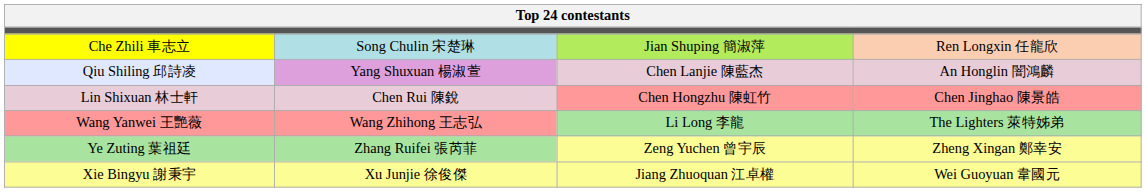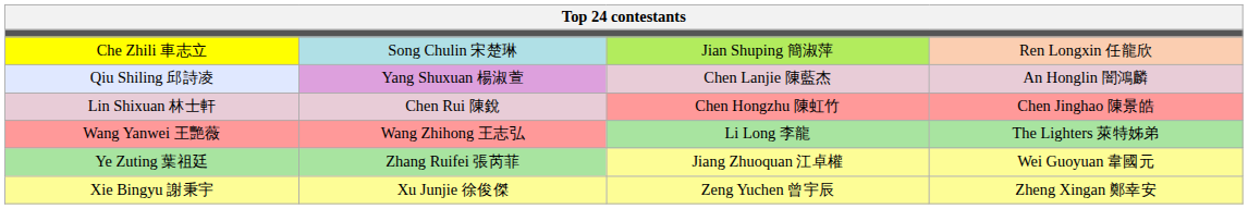Ye Zuting 葉祖廷 | column 3: Zeng Yuchen 曾宇辰 -> Jiang Zhuoquan 江卓權
Ye Zuting 葉祖廷 | column 4: Zheng Xingan 鄭幸安 -> Wei Guoyuan 韋國元
Xie Bingyu 謝秉宇 | column 3: Jiang Zhuoquan 江卓權 -> Zeng Yuchen 曾宇辰
Xie Bingyu 謝秉宇 | column 4: Wei Guoyuan 韋國元 -> Zheng Xingan 鄭幸安
